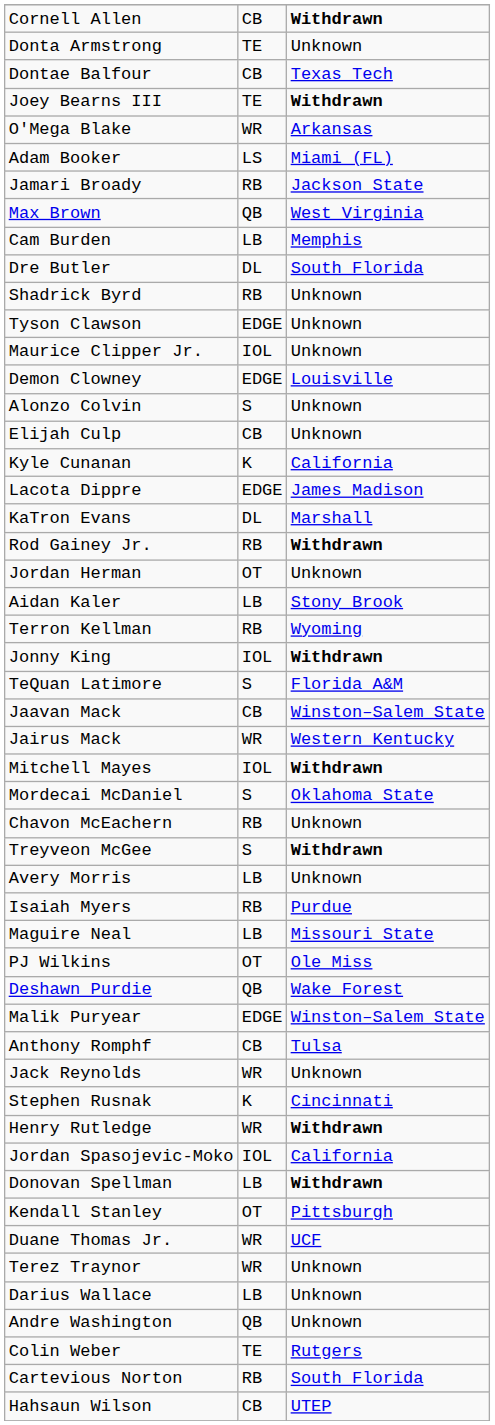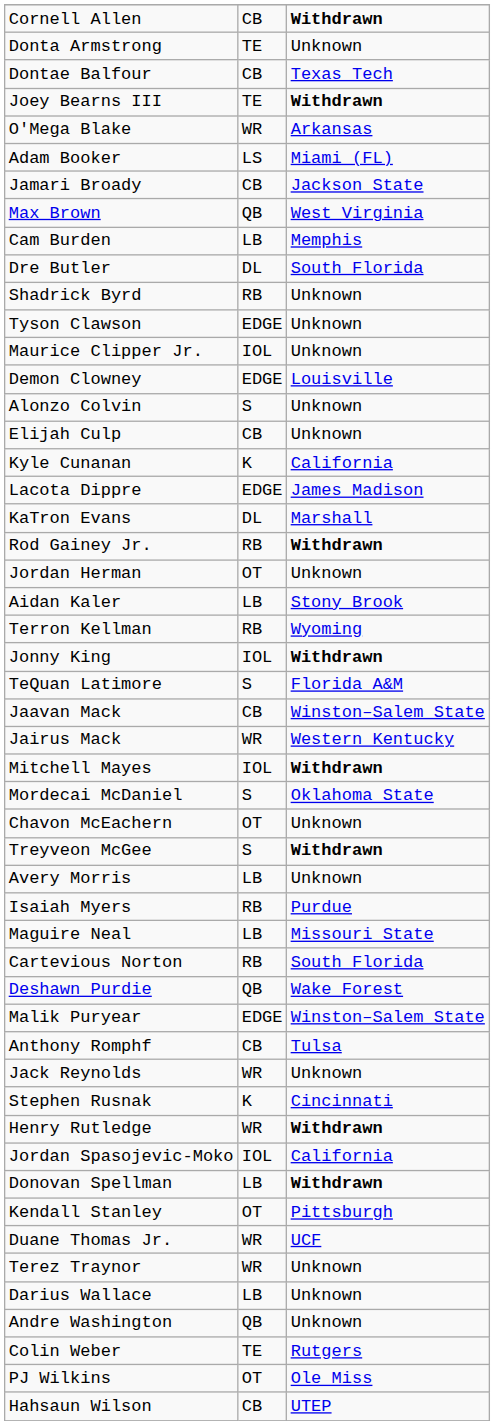Jamari Broady | column 2: RB -> CB
Chavon McEachern | column 2: RB -> OT
rows swapped: Cartevious Norton <-> PJ Wilkins
